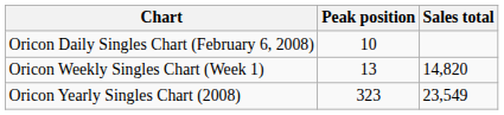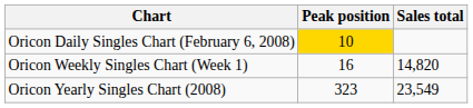Oricon Daily Singles Chart (February 6, 2008) | Peak position: no background -> gold background
Oricon Weekly Singles Chart (Week 1) | Peak position: 13 -> 16
